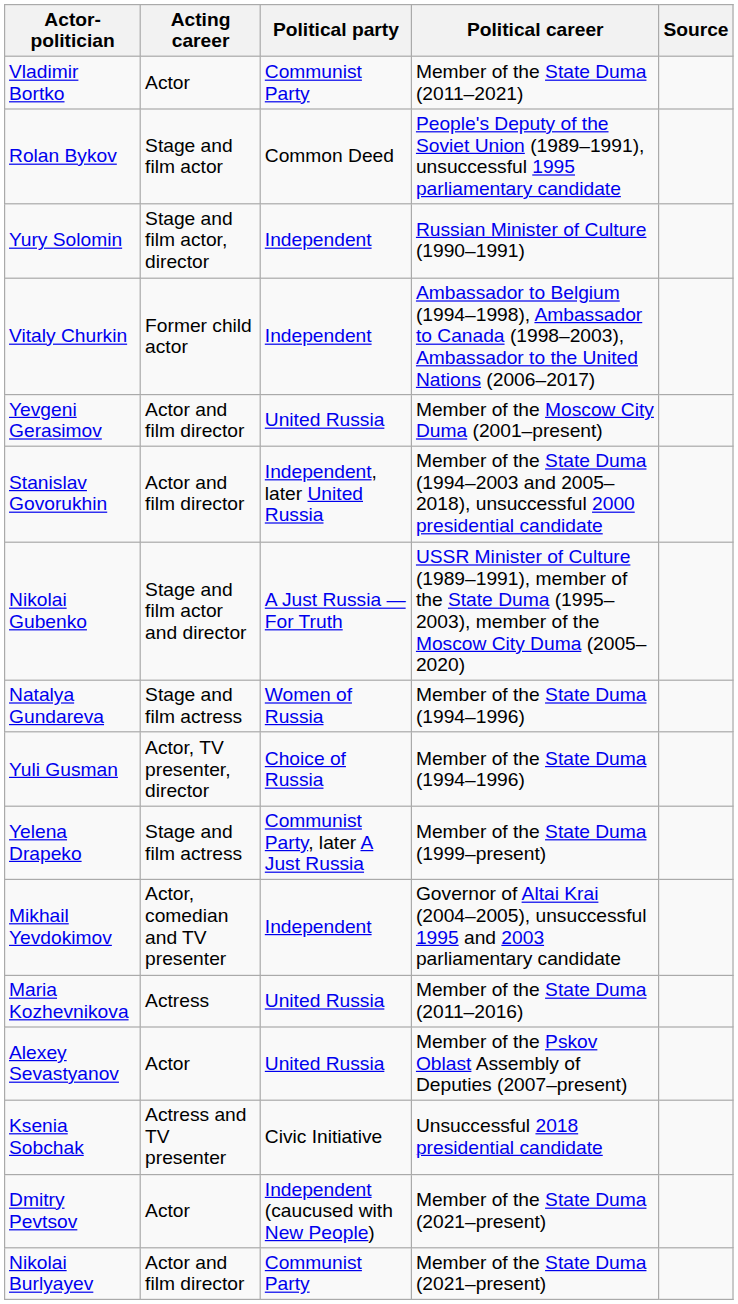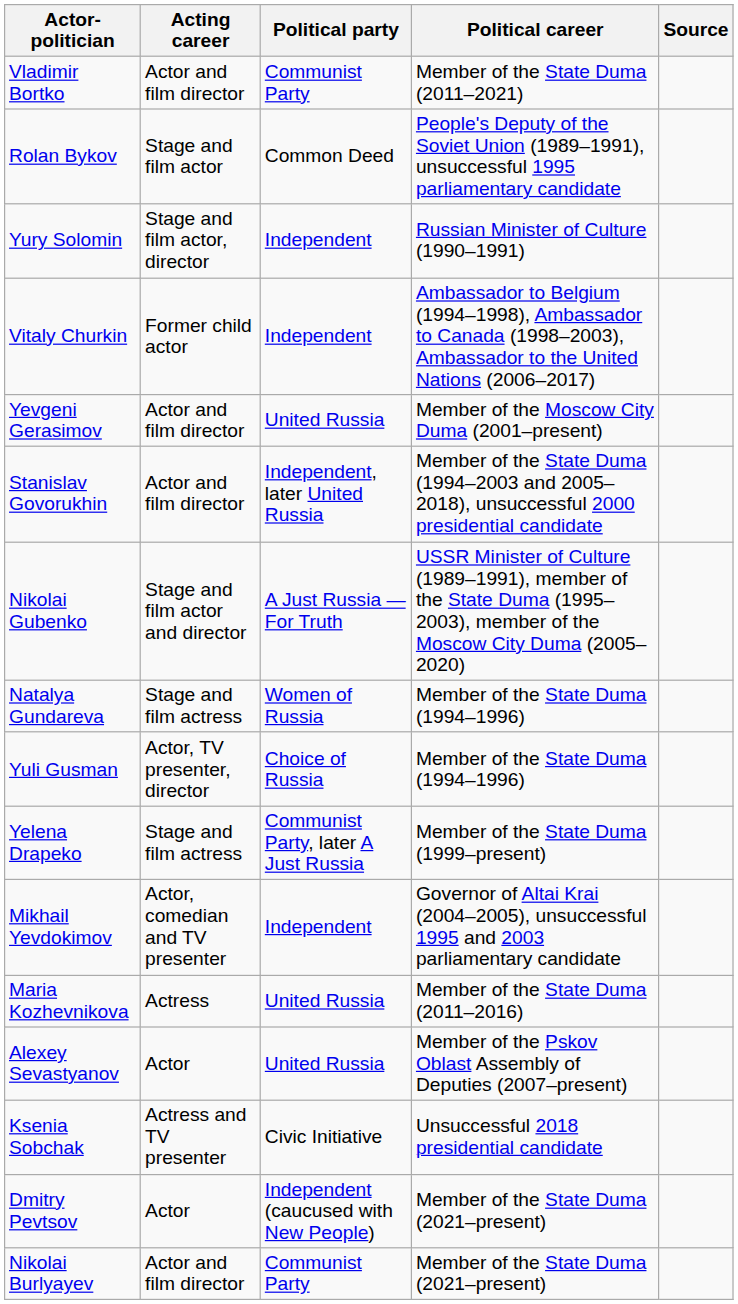Vladimir Bortko | Acting career: Actor -> Actor and film director
